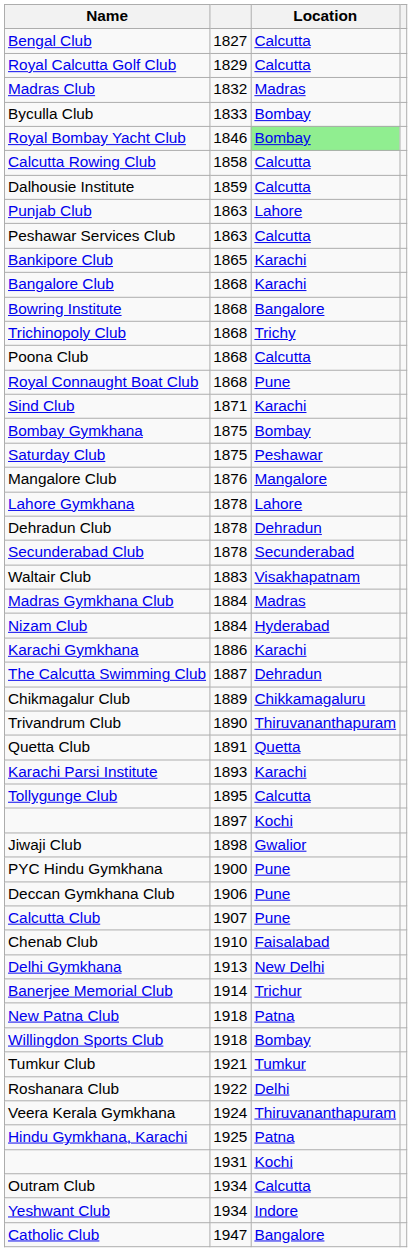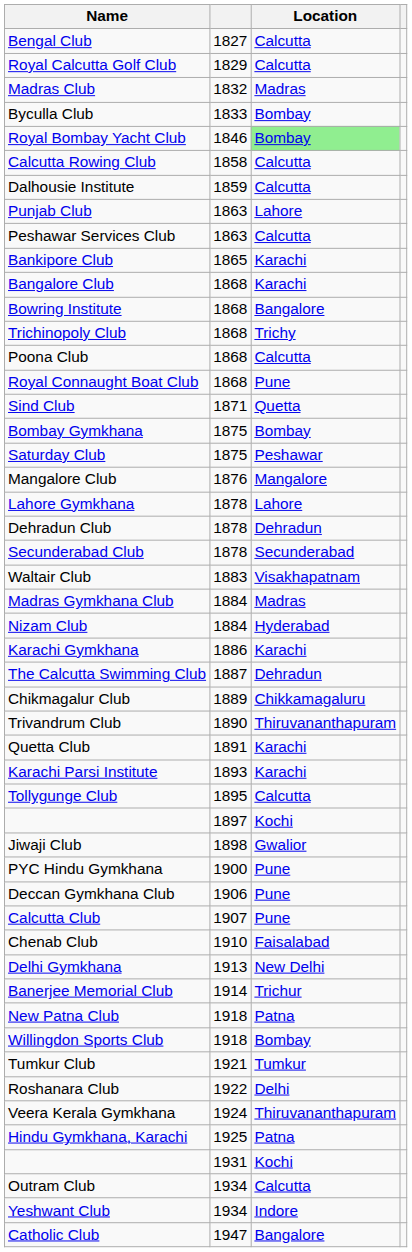Sind Club | Location: Karachi -> Quetta
Quetta Club | Location: Quetta -> Karachi
